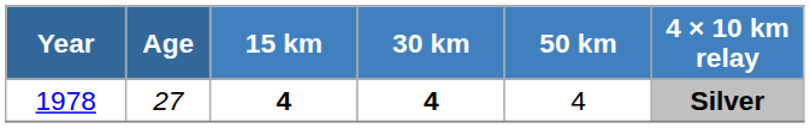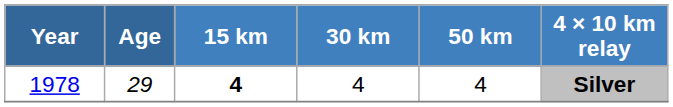1978 | Age: 27 -> 29
1978 | 30 km: bold -> normal
